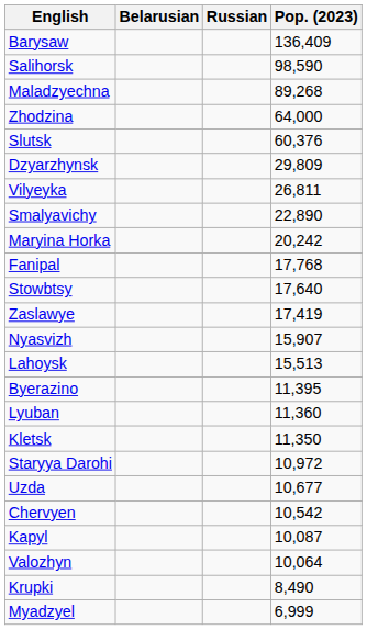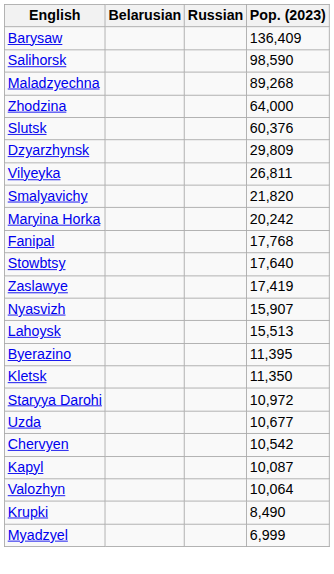Smalyavichy | Pop. (2023): 22,890 -> 21,820
- row: Lyuban | 11,360
